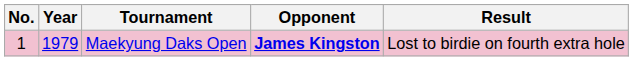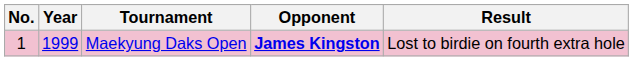Maekyung Daks Open | Year: 1979 -> 1999
